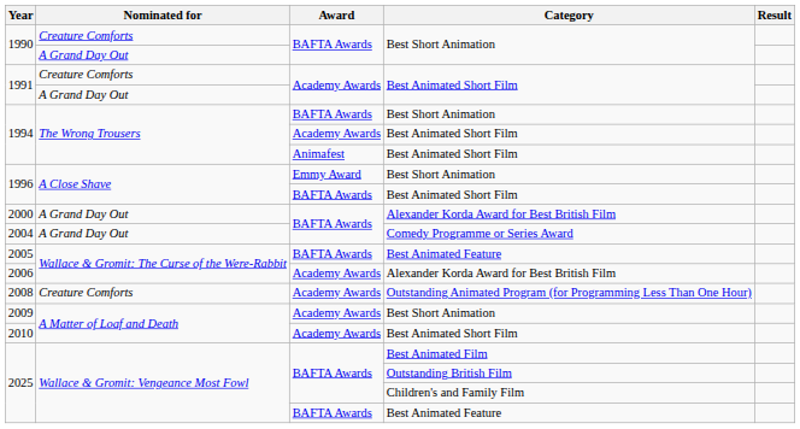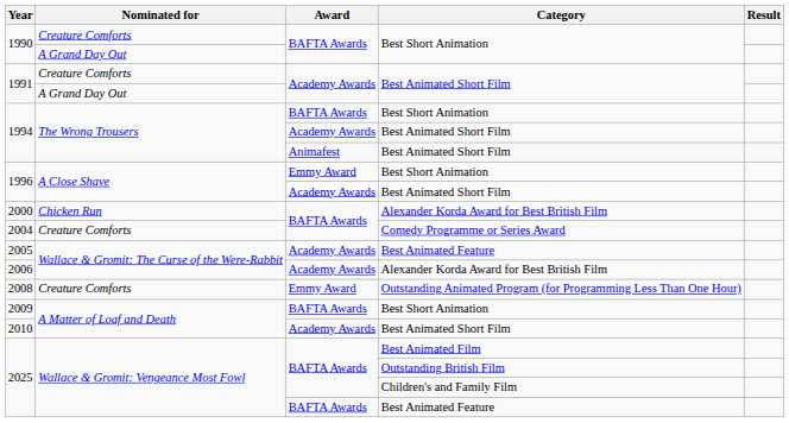1996 / Best Animated Short Film | Award: BAFTA Awards -> Academy Awards
2000 | Nominated for: A Grand Day Out -> Chicken Run
2004 | Nominated for: A Grand Day Out -> Creature Comforts
2005 | Award: BAFTA Awards -> Academy Awards
2008 | Award: Academy Awards -> Emmy Award
2009 | Award: Academy Awards -> BAFTA Awards
